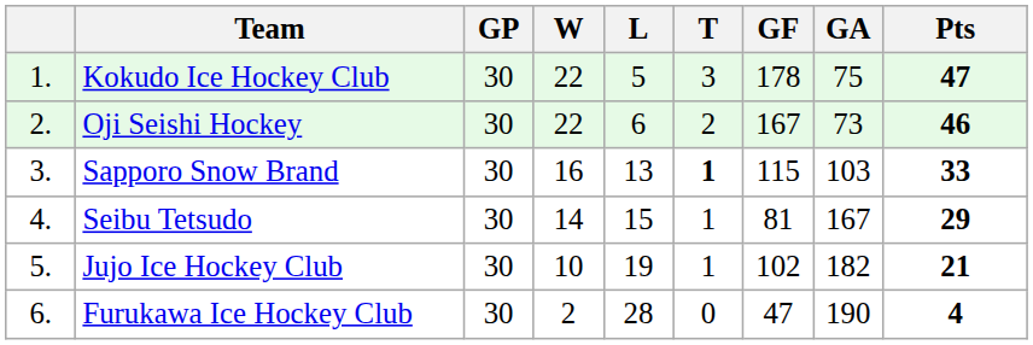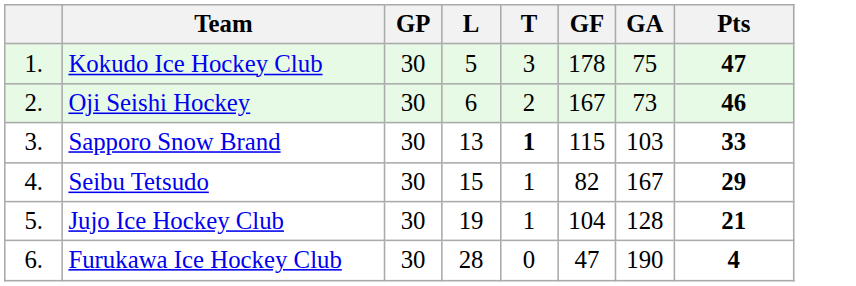- column: W | 22 | 22 | 16 | 14 | 10 | 2
Seibu Tetsudo | GF: 81 -> 82
Jujo Ice Hockey Club | GF: 102 -> 104
Jujo Ice Hockey Club | GA: 182 -> 128
